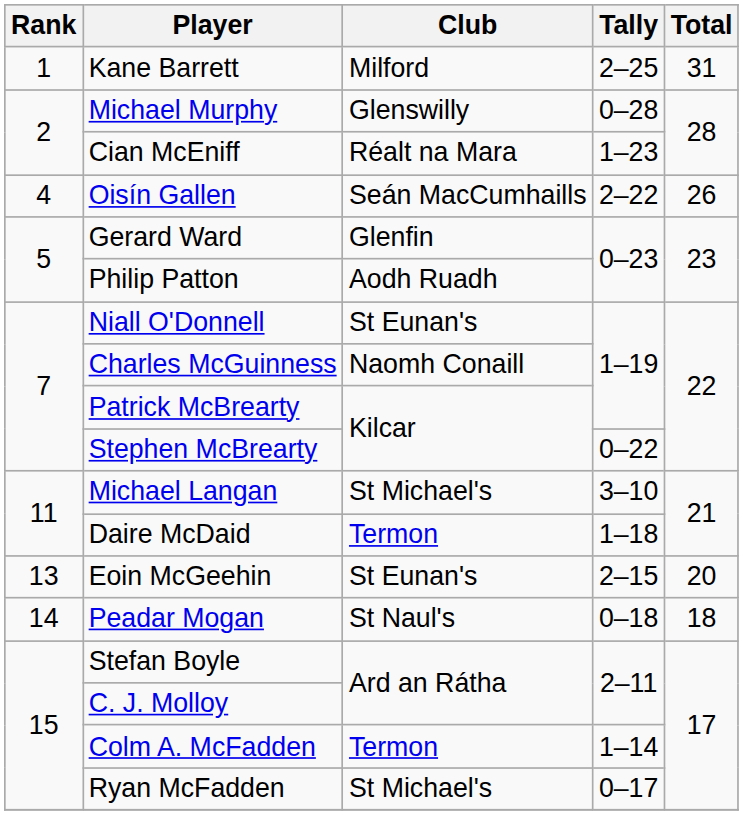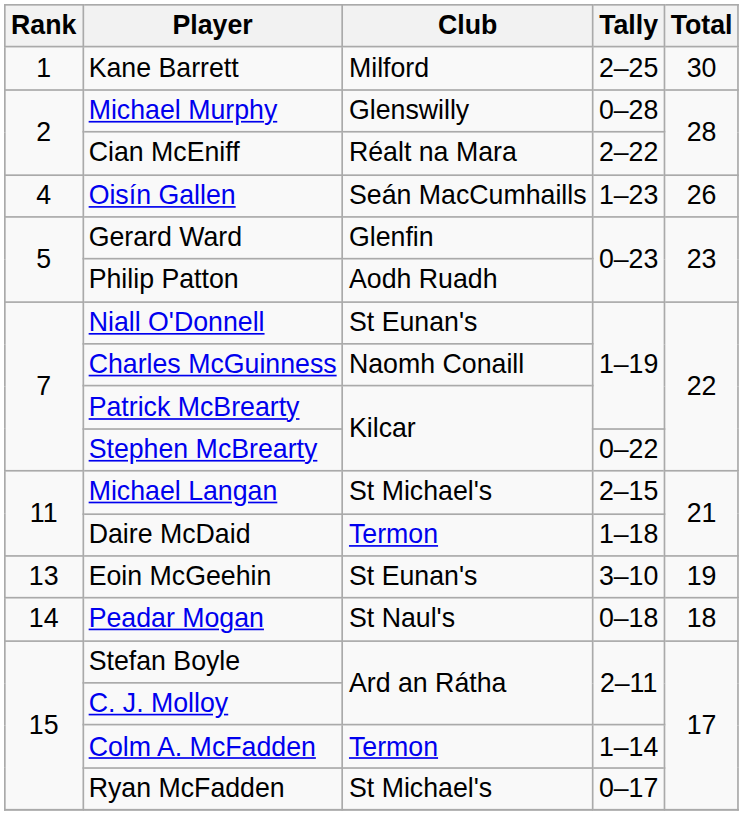Kane Barrett | Total: 31 -> 30
Cian McEniff | Tally: 1–23 -> 2–22
Oisín Gallen | Tally: 2–22 -> 1–23
Michael Langan | Tally: 3–10 -> 2–15
Eoin McGeehin | Tally: 2–15 -> 3–10
Eoin McGeehin | Total: 20 -> 19
